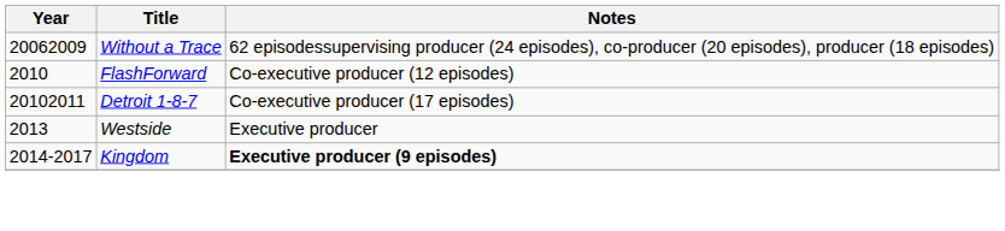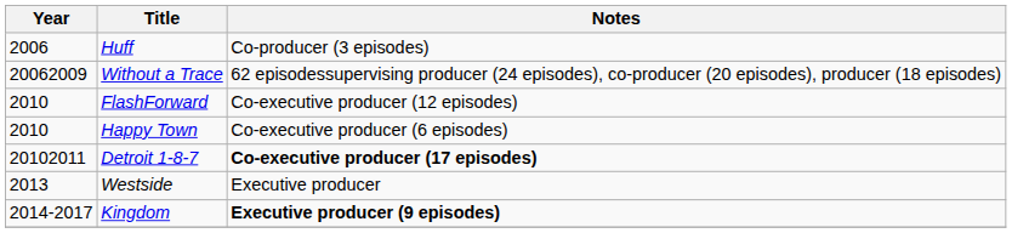+ row: 2006 | Huff | Co-producer (3 episodes)
+ row: 2010 | Happy Town | Co-executive producer (6 episodes)
Detroit 1-8-7 | Notes: normal -> bold
